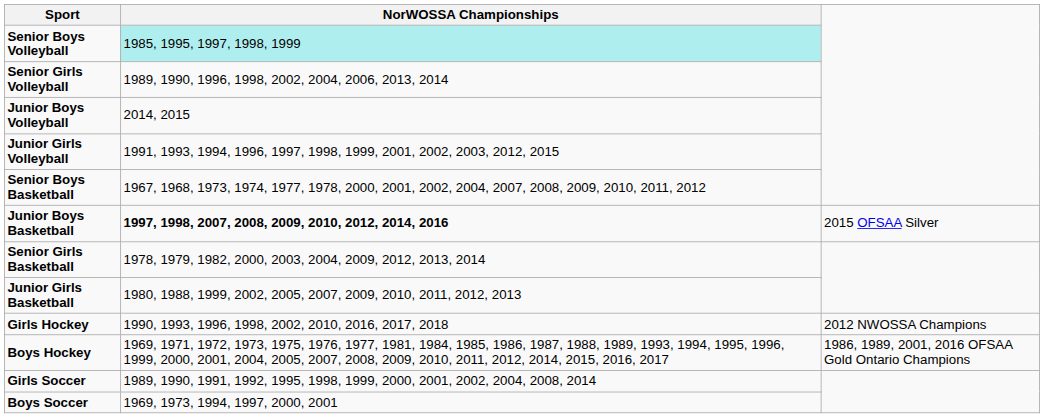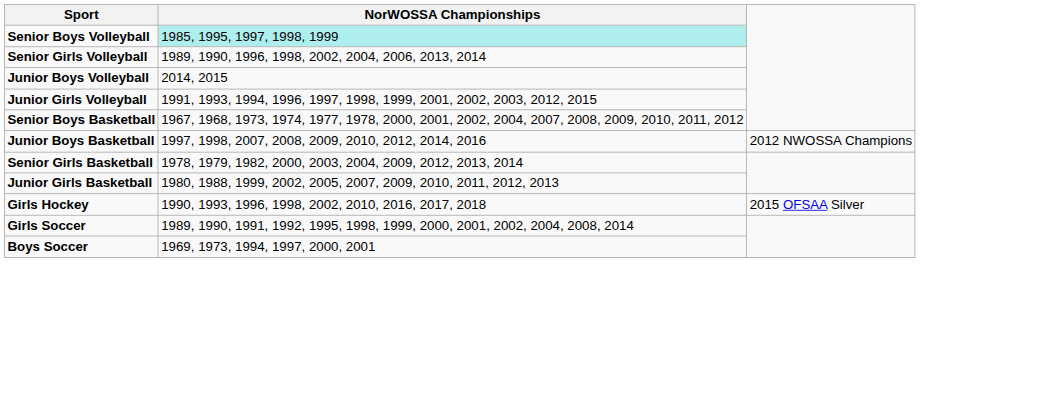Junior Boys Basketball | NorWOSSA Championships: bold -> normal
Junior Boys Basketball | column 3: 2015 OFSAA Silver -> 2012 NWOSSA Champions
Girls Hockey | column 3: 2012 NWOSSA Champions -> 2015 OFSAA Silver
- row: Boys Hockey | 1969, 1971, 1972, 1973, 1975, 1976, 1977, 1981, 1984, 1985, 1986, 1987, 1988, 1989, 1993, 1994, 1995, 1996, 1999, 2000, 2001, 2004, 2005, 2007, 2008, 2009, 2010, 2011, 2012, 2014, 2015, 2016, 2017 | 1986, 1989, 2001, 2016 OFSAA Gold Ontario Champions
